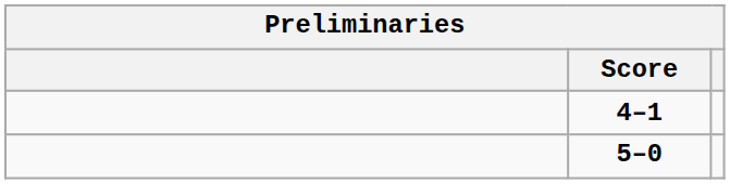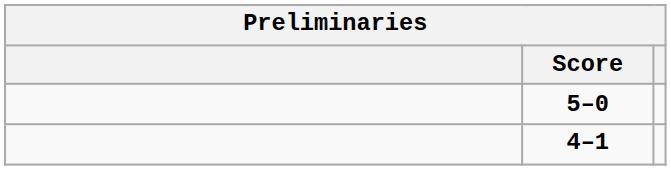rows swapped: 4–1 <-> 5–0
